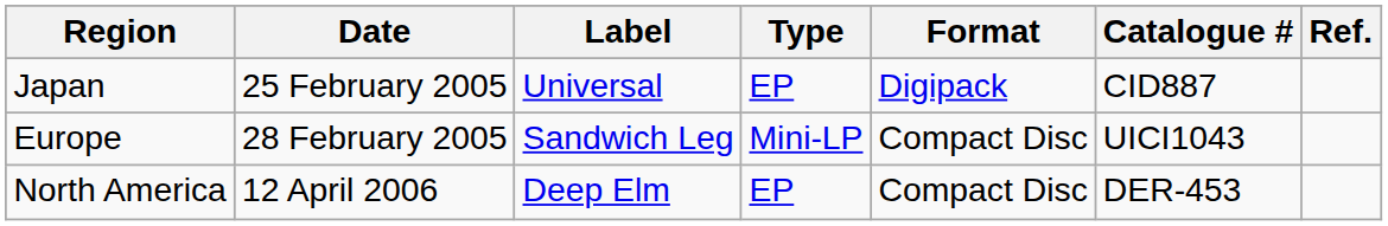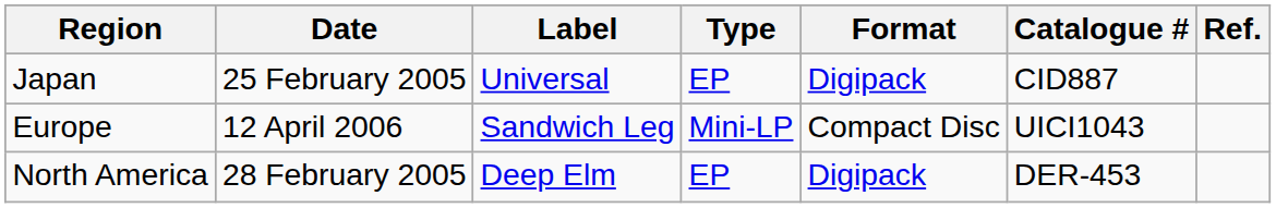Europe | Date: 28 February 2005 -> 12 April 2006
North America | Date: 12 April 2006 -> 28 February 2005
North America | Format: Compact Disc -> Digipack
